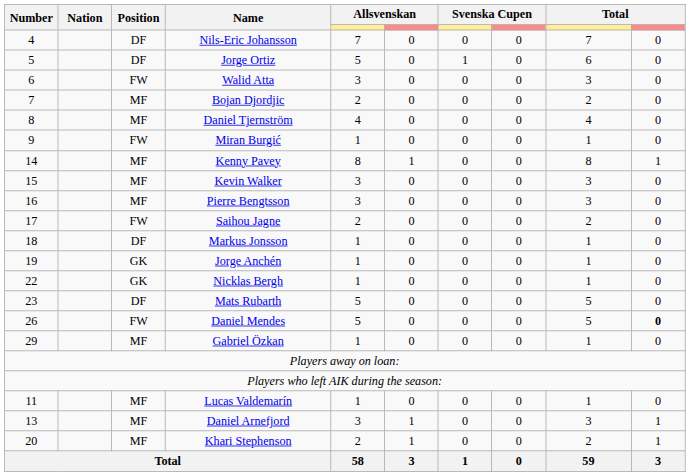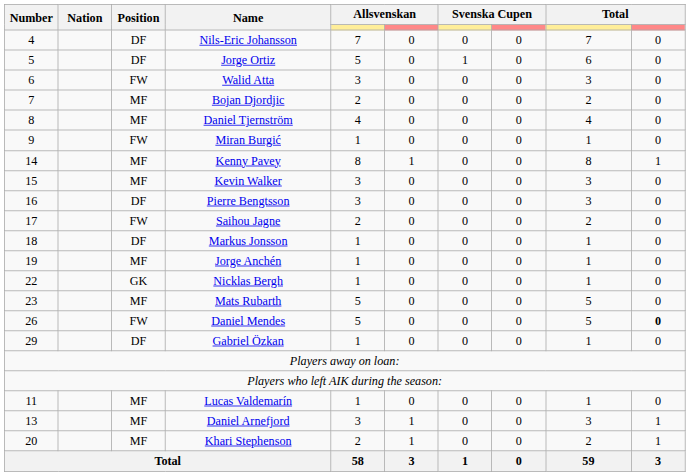Pierre Bengtsson | Position: MF -> DF
Jorge Anchén | Position: GK -> MF
Mats Rubarth | Position: DF -> MF
Gabriel Özkan | Position: MF -> DF
